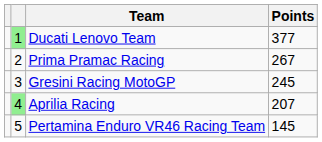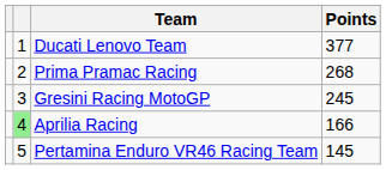Ducati Lenovo Team | column 2: lightgreen background -> no background
Prima Pramac Racing | Points: 267 -> 268
Aprilia Racing | Points: 207 -> 166
